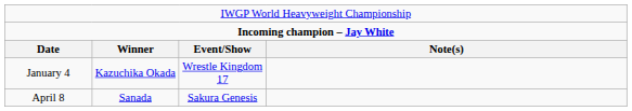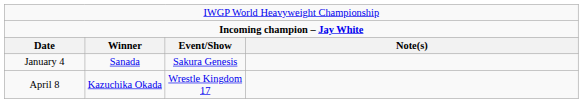January 4 | column 2: Kazuchika Okada -> Sanada
January 4 | column 3: Wrestle Kingdom 17 -> Sakura Genesis
April 8 | column 2: Sanada -> Kazuchika Okada
April 8 | column 3: Sakura Genesis -> Wrestle Kingdom 17
